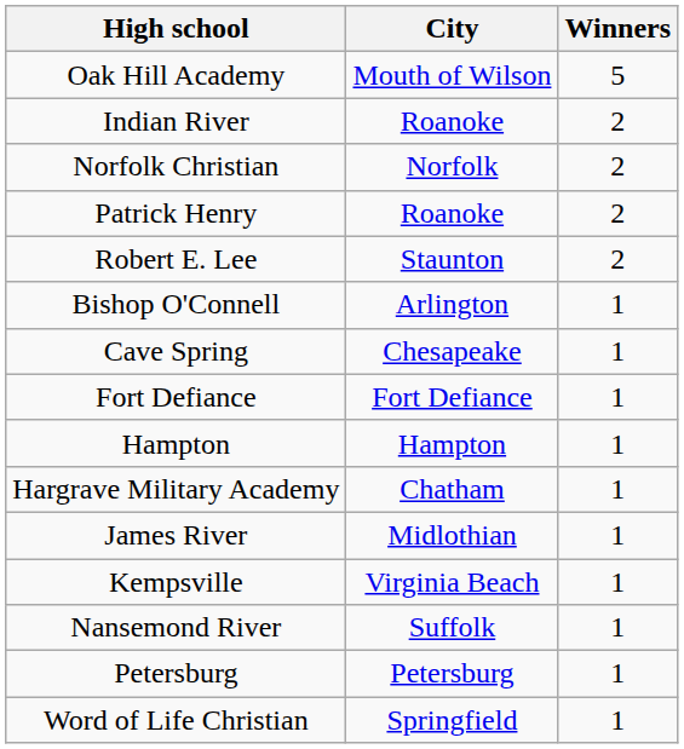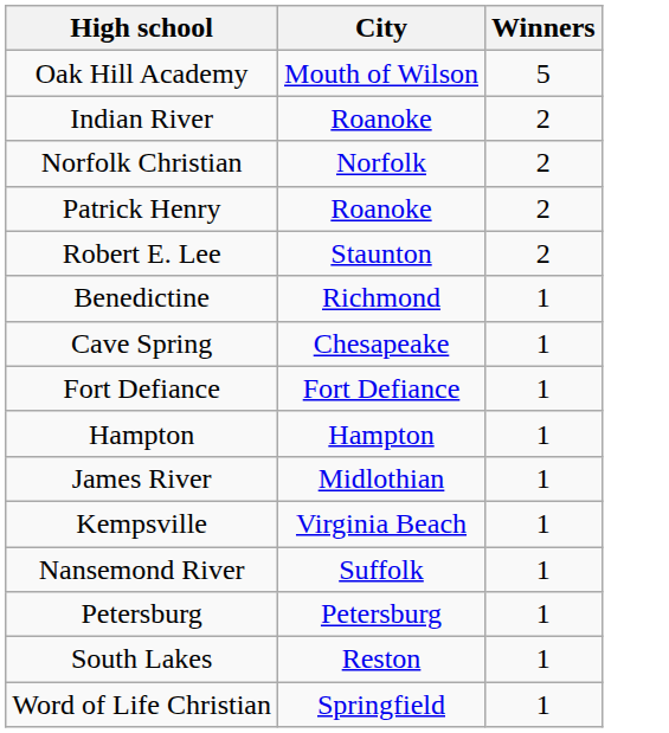+ row: Benedictine | Richmond | 1
- row: Bishop O'Connell | Arlington | 1
- row: Hargrave Military Academy | Chatham | 1
+ row: South Lakes | Reston | 1
